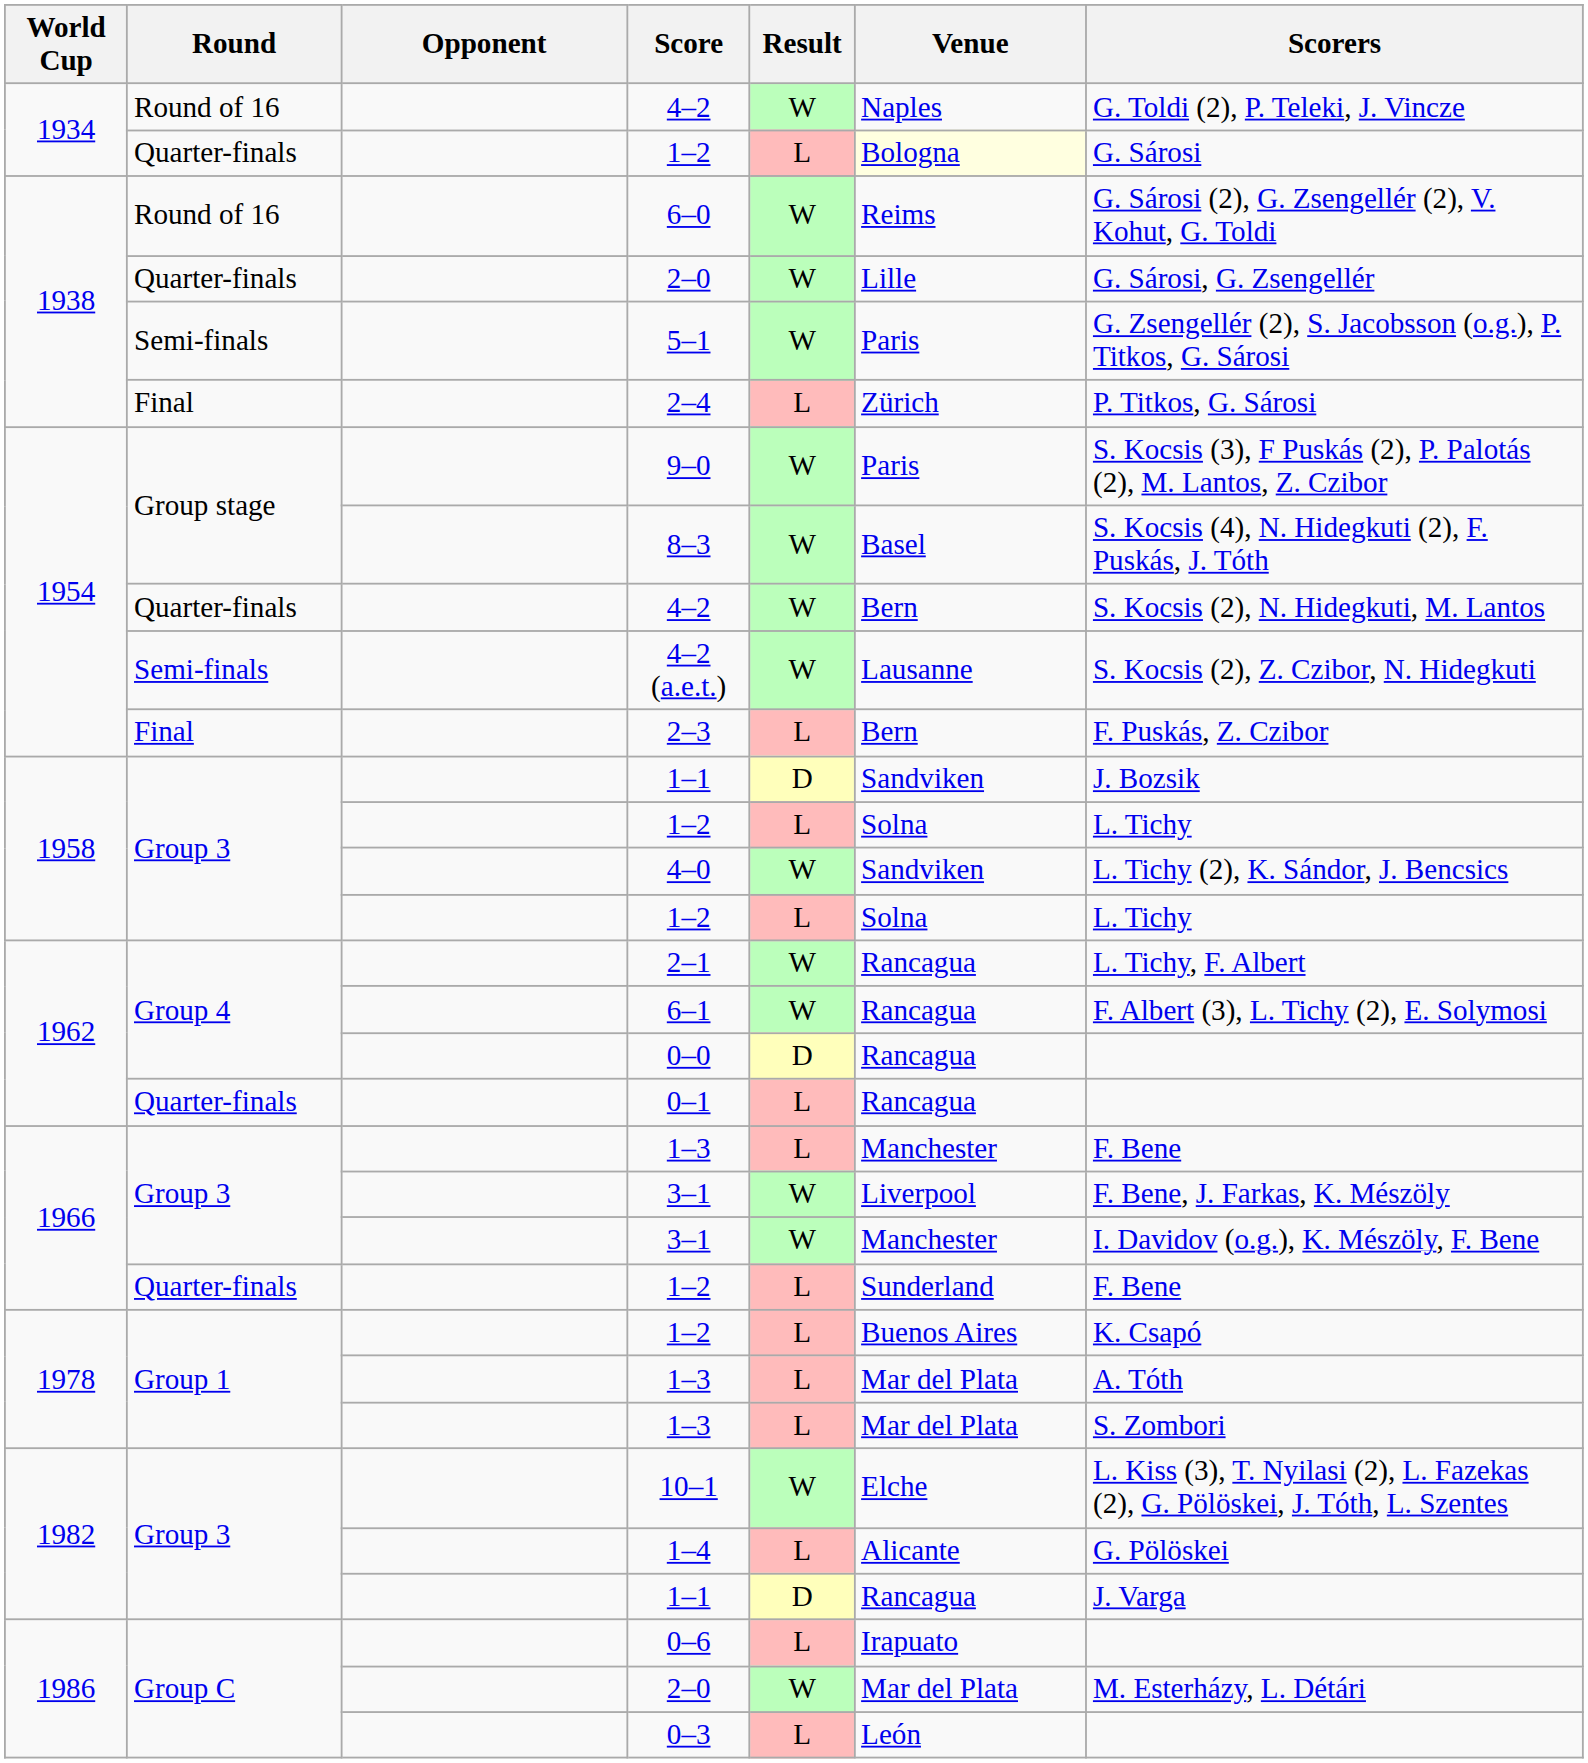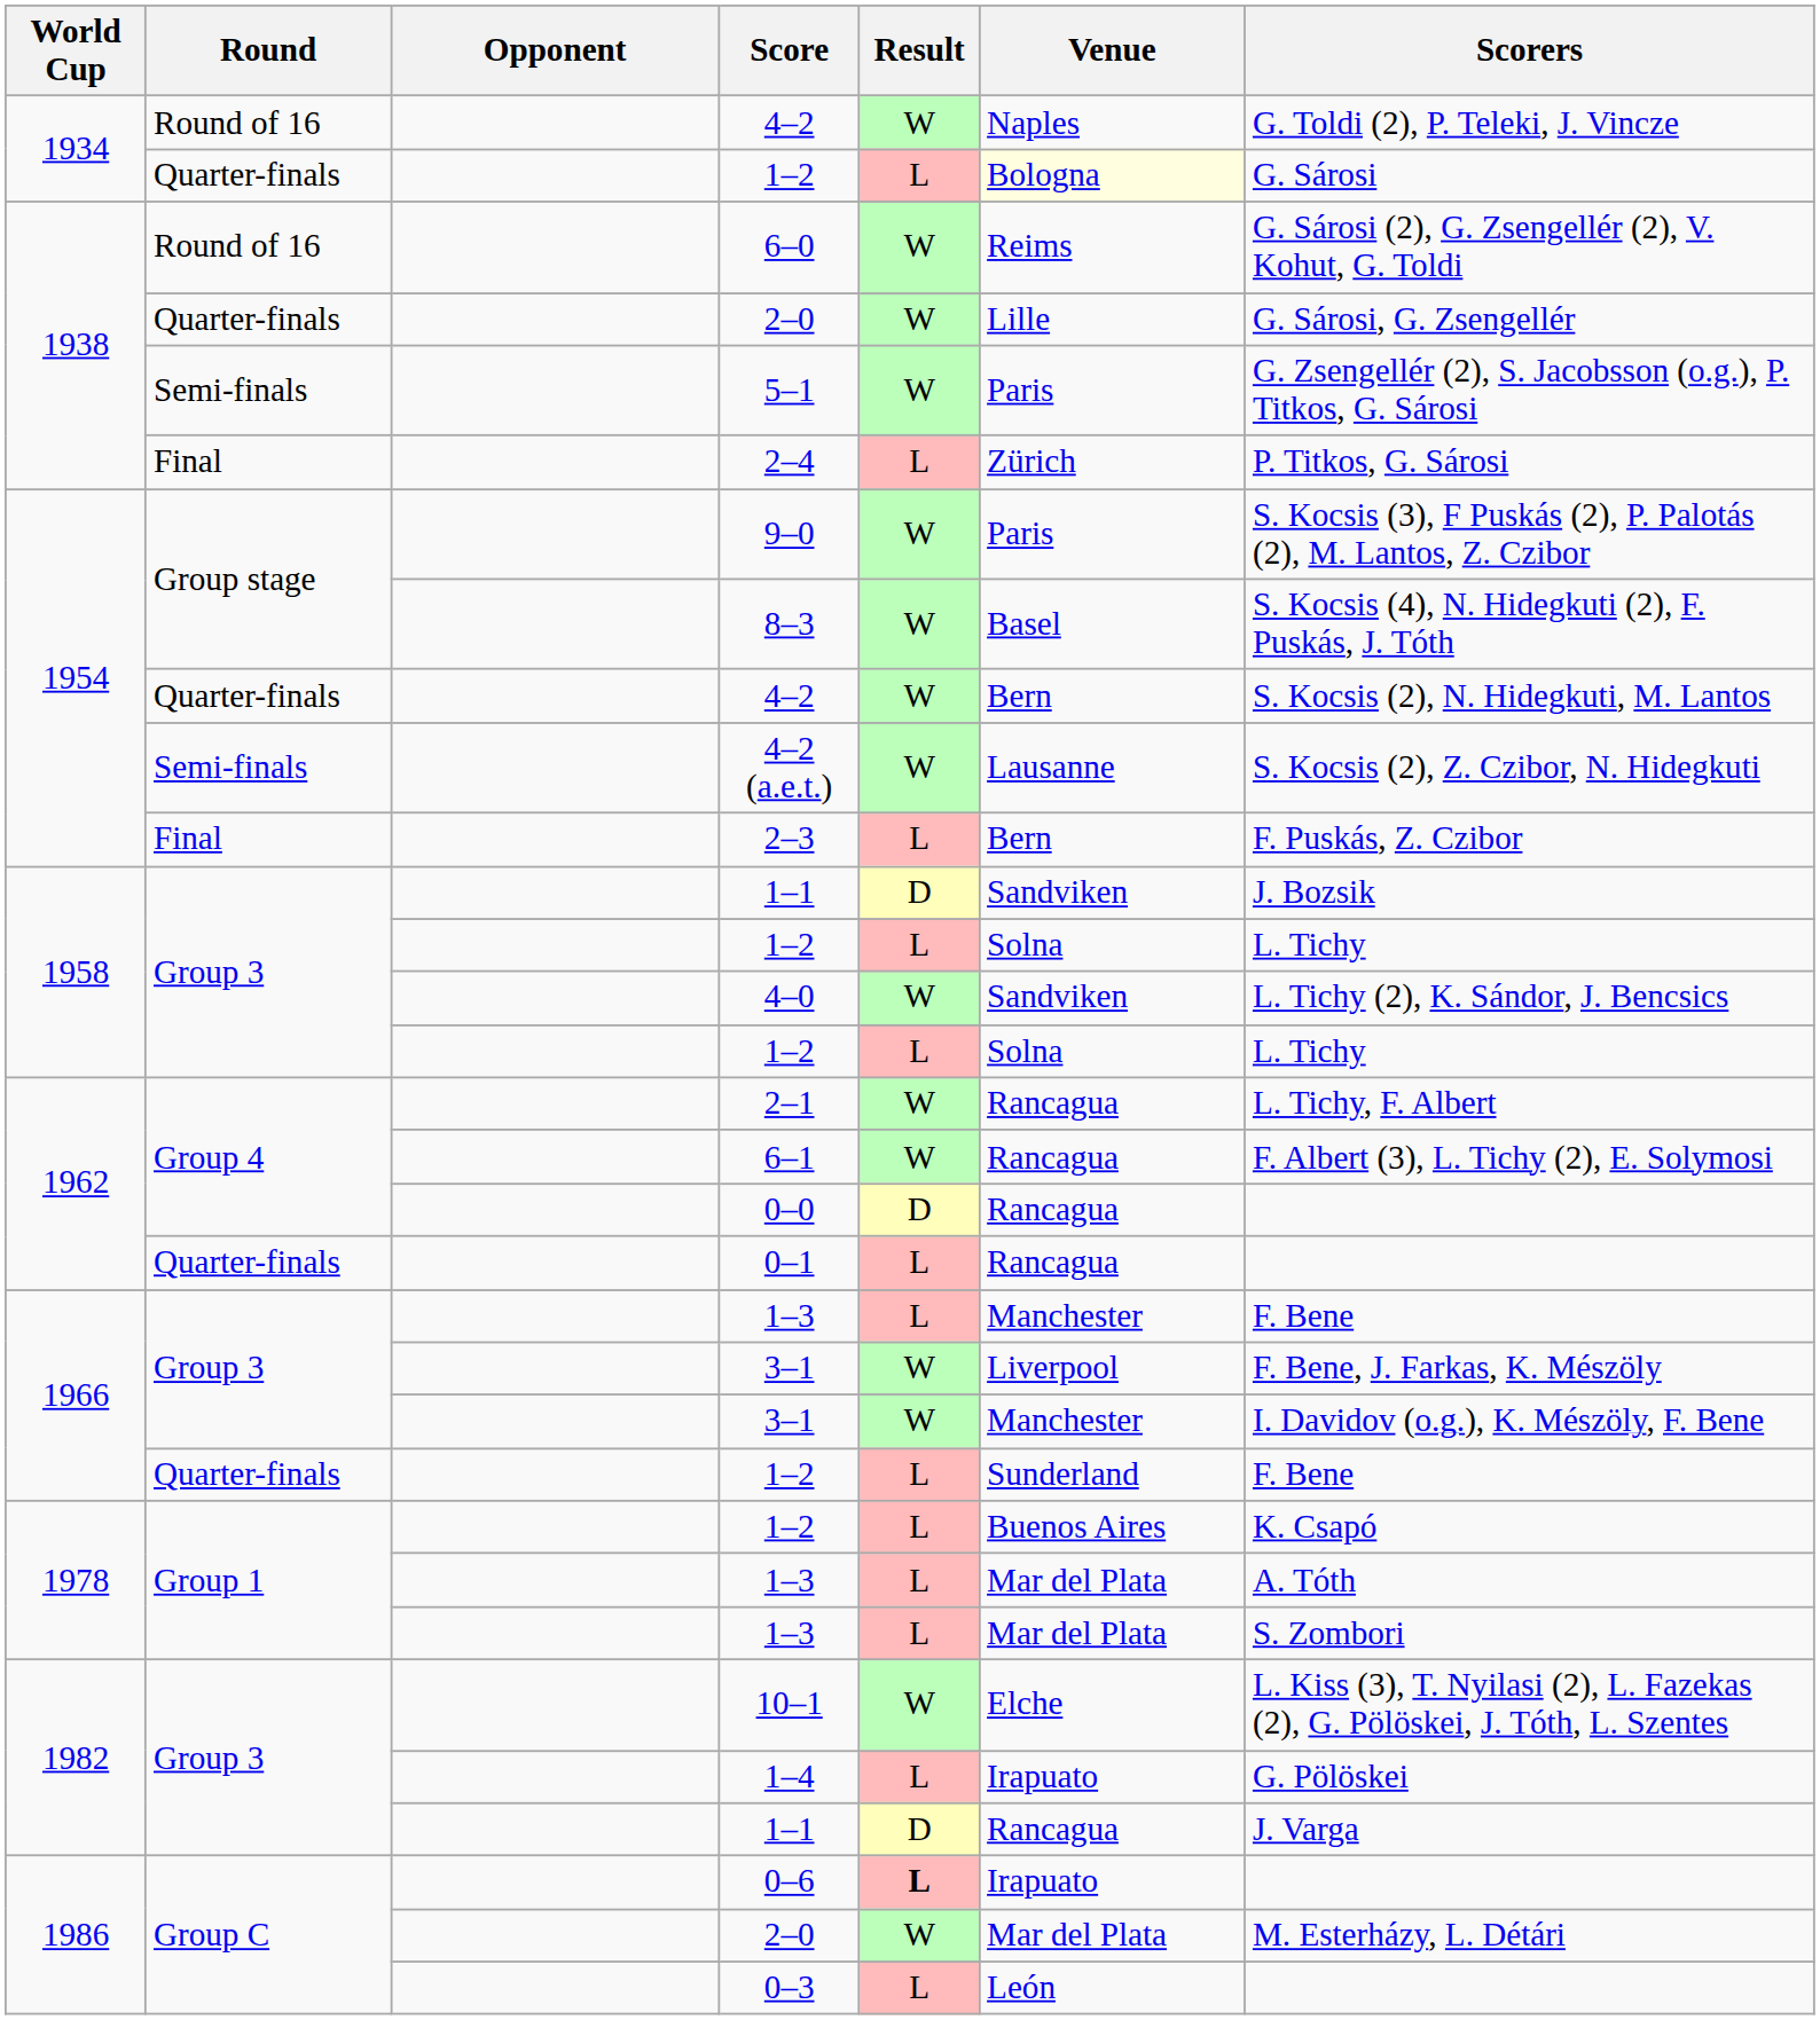1–4 | Venue: Alicante -> Irapuato
0–6 | Result: normal -> bold
